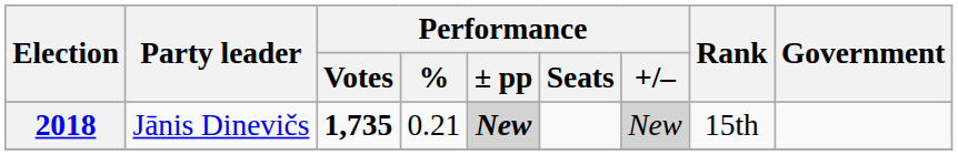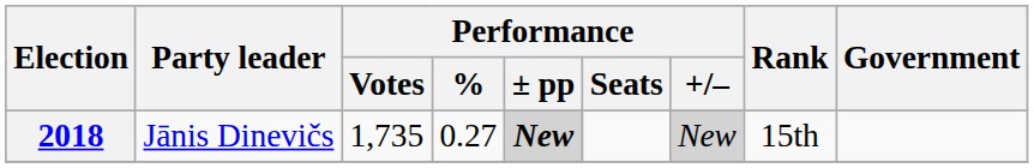2018 | Performance / Votes: bold -> normal
2018 | Performance / %: 0.21 -> 0.27
